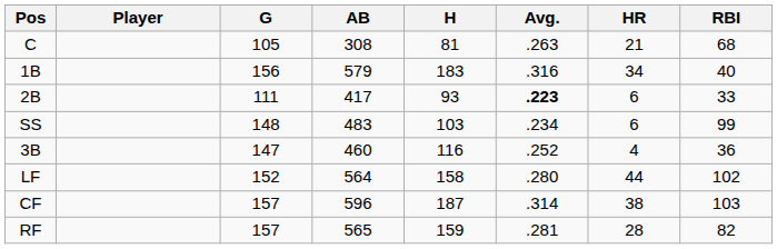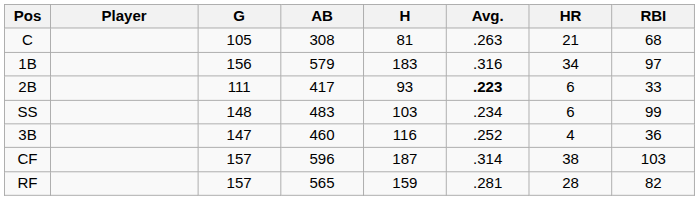1B | RBI: 40 -> 97
- row: LF | 152 | 564 | 158 | .280 | 44 | 102
